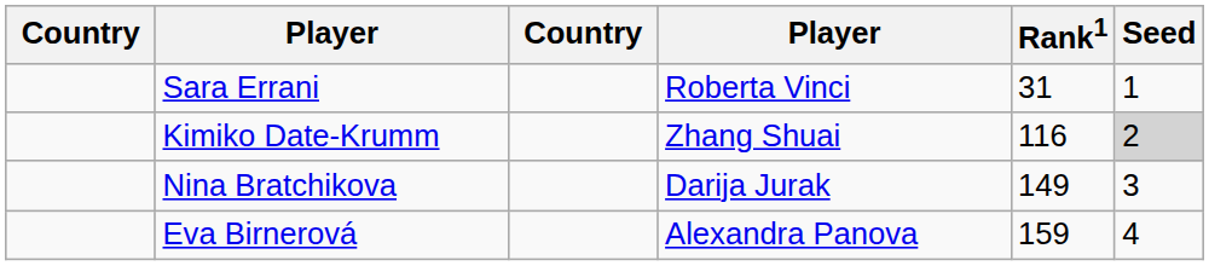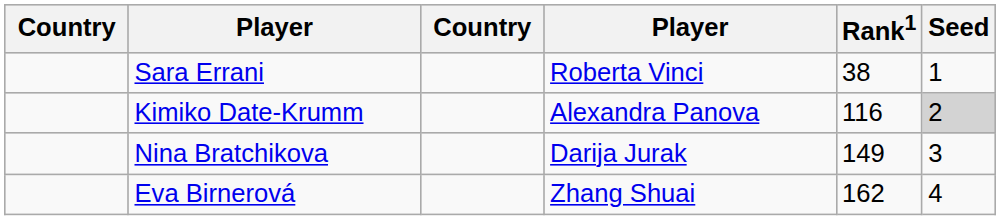Sara Errani | Rank1: 31 -> 38
Kimiko Date-Krumm | column 4: Zhang Shuai -> Alexandra Panova
Eva Birnerová | column 4: Alexandra Panova -> Zhang Shuai
Eva Birnerová | Rank1: 159 -> 162
